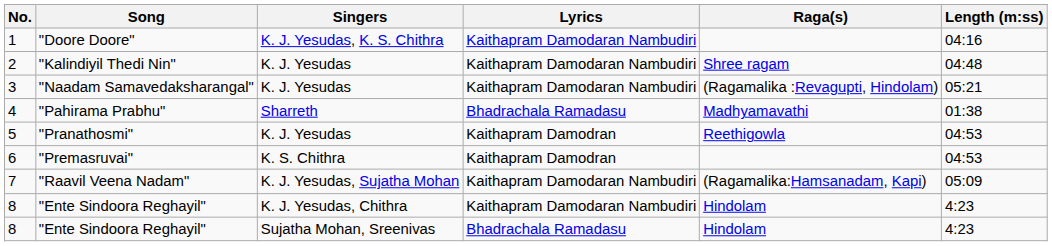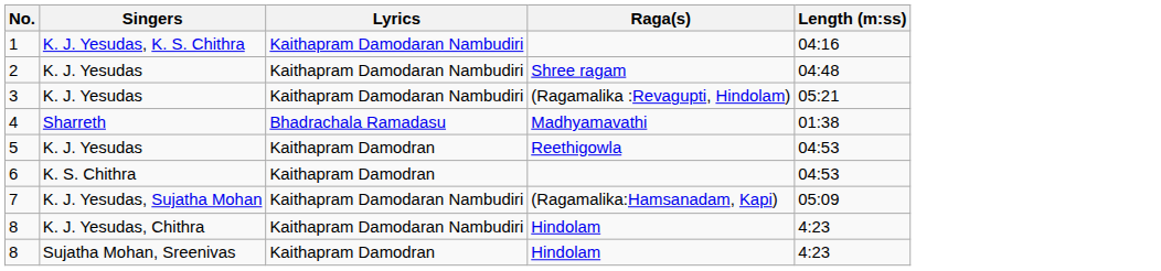- column: Song | "Doore Doore" | "Kalindiyil Thedi Nin" | "Naadam Samavedaksharangal" | "Pahirama Prabhu" | "Pranathosmi" | "Premasruvai" | "Raavil Veena Nadam" | "Ente Sindoora Reghayil" | "Ente Sindoora Reghayil"
8 / Sujatha Mohan, Sreenivas | Lyrics: Bhadrachala Ramadasu -> Kaithapram Damodran
